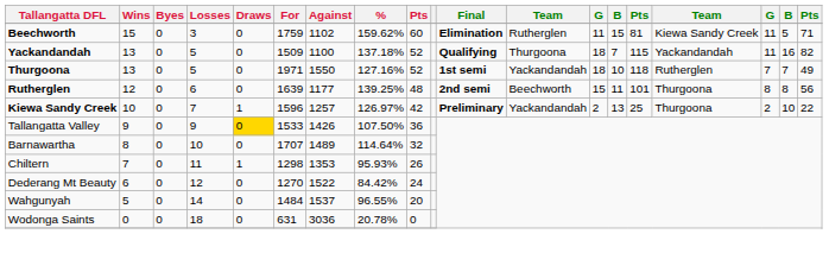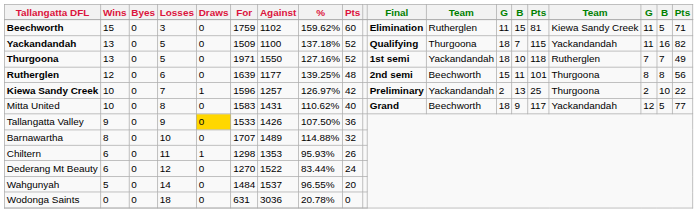+ row: Mitta United | 10 | 0 | 8 | 0 | 1583 | 1431 | 110.62% | 40 | Grand | Beechworth | 18 | 9 | 117 | Yackandandah | 12 | 5 | 77
Barnawartha | %: 114.64% -> 114.88%
Chiltern | Wins: 7 -> 6
Dederang Mt Beauty | %: 84.42% -> 83.44%
